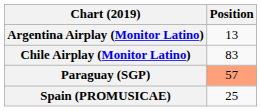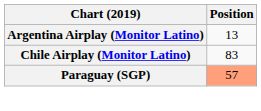- row: Spain (PROMUSICAE) | 25
